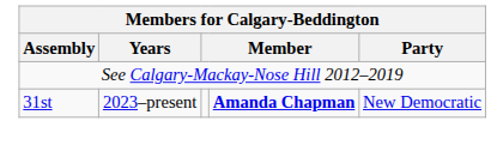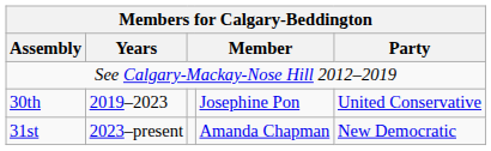+ row: 30th | 2019–2023 | Josephine Pon | United Conservative
31st | column 4: bold -> normal
